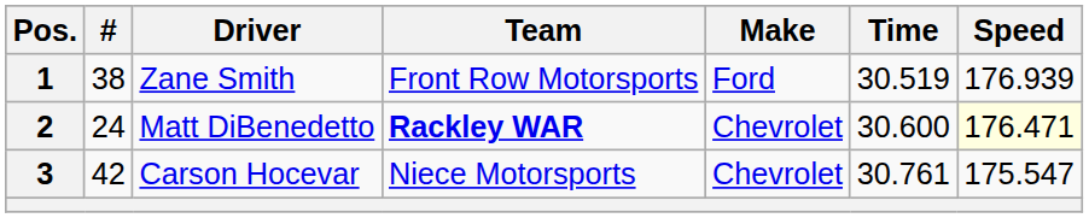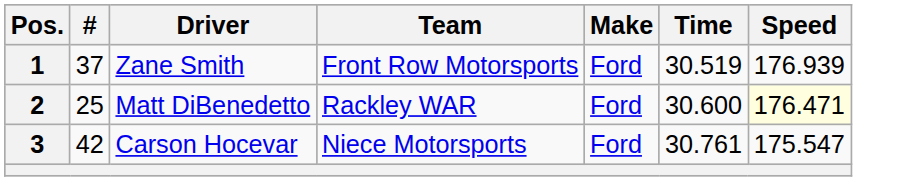1 | #: 38 -> 37
2 | #: 24 -> 25
2 | Team: bold -> normal
2 | Make: Chevrolet -> Ford
3 | Make: Chevrolet -> Ford
